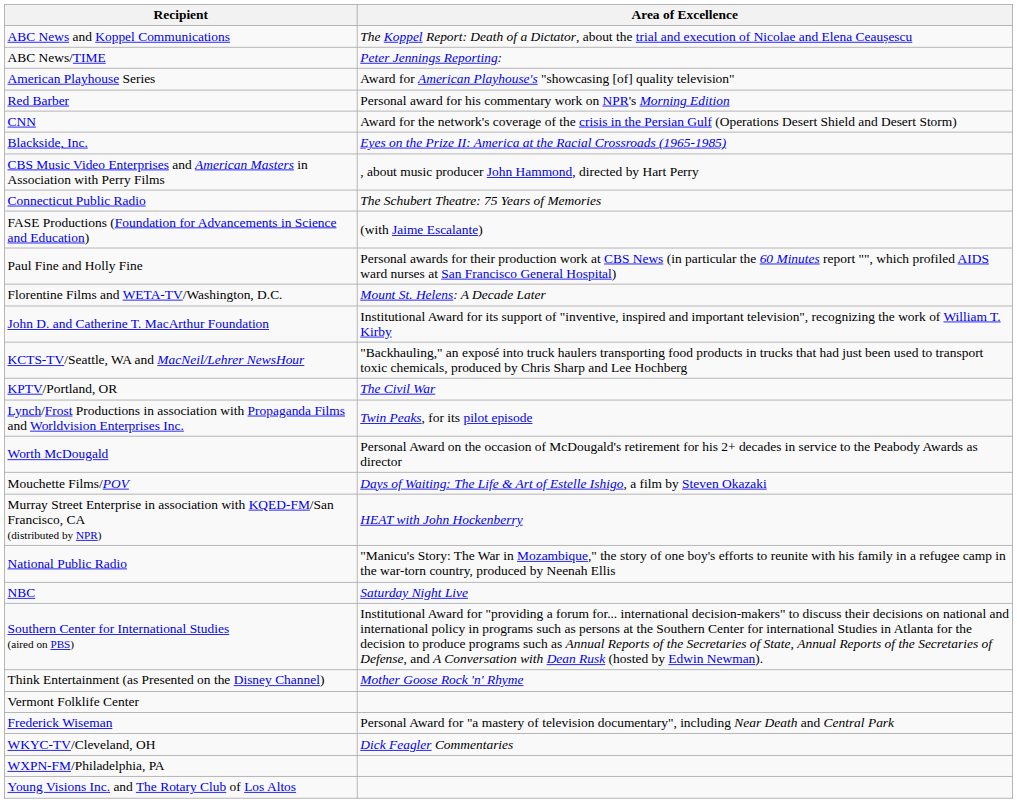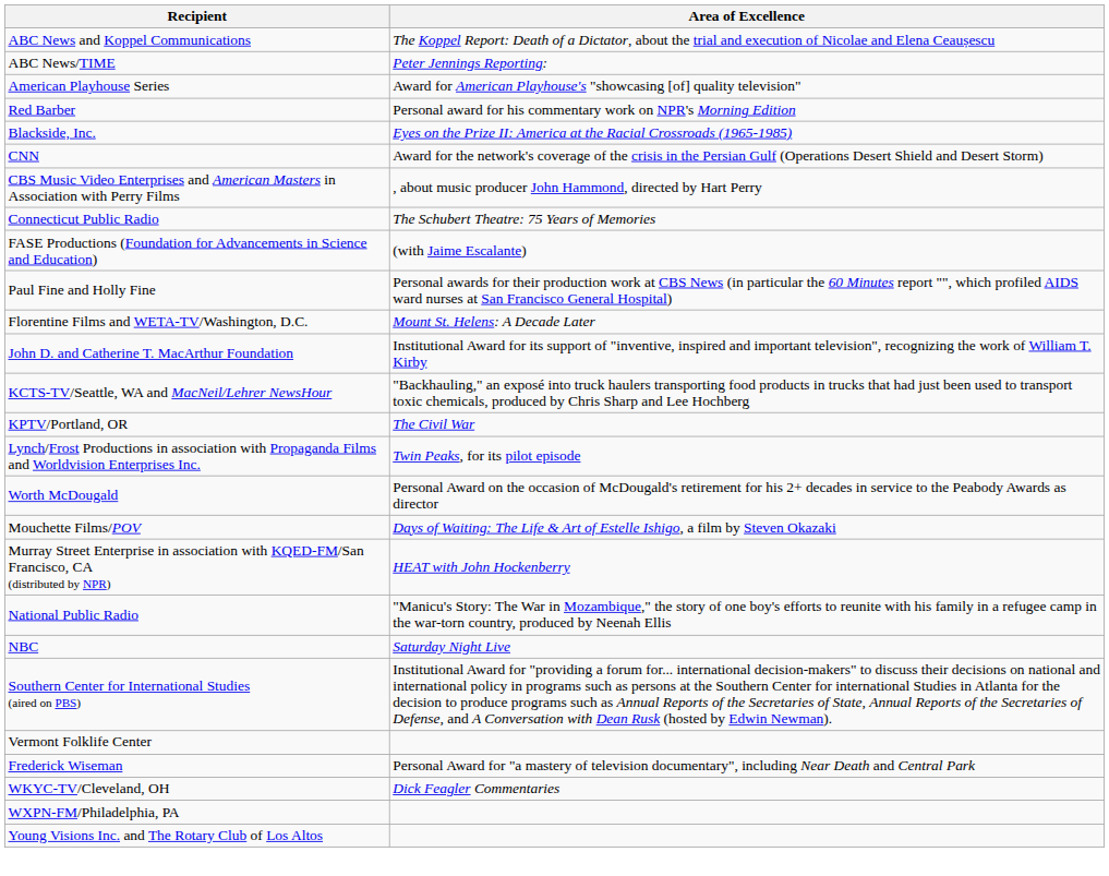rows swapped: Blackside, Inc. <-> CNN
- row: Think Entertainment (as Presented on the Disney Channel) | Mother Goose Rock 'n' Rhyme
